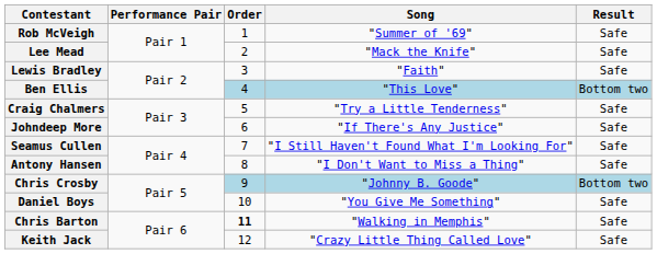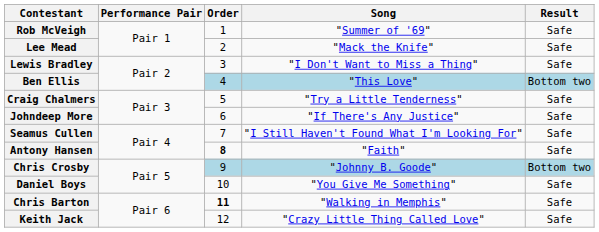Lewis Bradley | Song: "Faith" -> "I Don't Want to Miss a Thing"
Antony Hansen | Order: normal -> bold
Antony Hansen | Song: "I Don't Want to Miss a Thing" -> "Faith"
